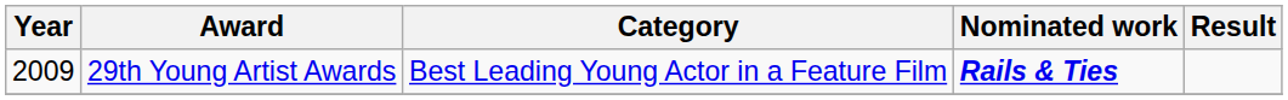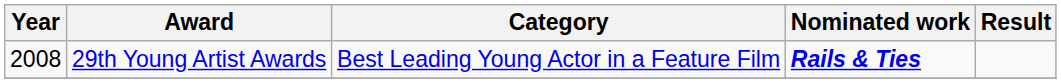29th Young Artist Awards | Year: 2009 -> 2008
